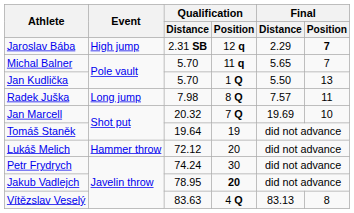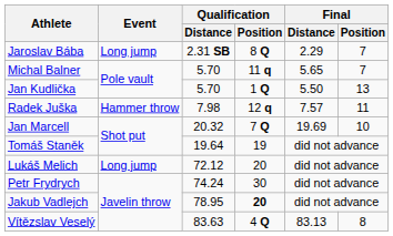Jaroslav Bába | Event: High jump -> Long jump
Jaroslav Bába | Qualification / Position: 12 q -> 8 Q
Jaroslav Bába | Final / Position: bold -> normal
Radek Juška | Event: Long jump -> Hammer throw
Radek Juška | Qualification / Position: 8 Q -> 12 q
Lukáš Melich | Event: Hammer throw -> Long jump
